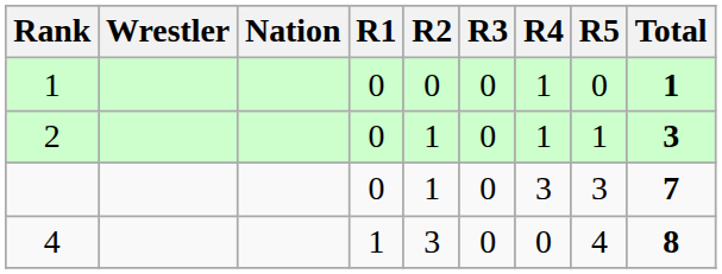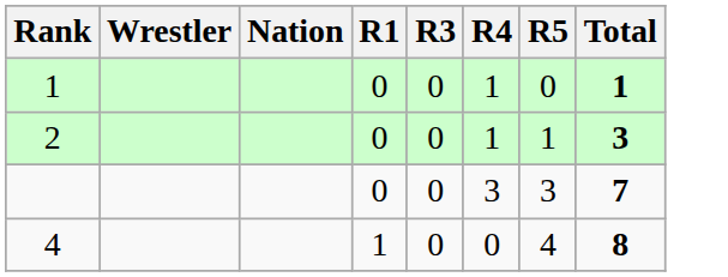- column: R2 | 0 | 1 | 1 | 3
